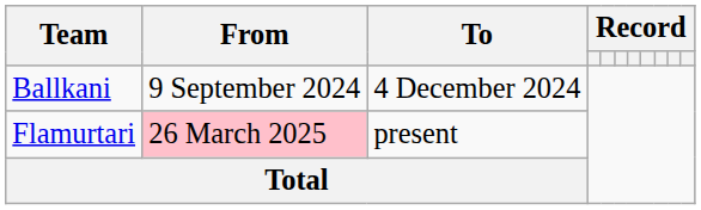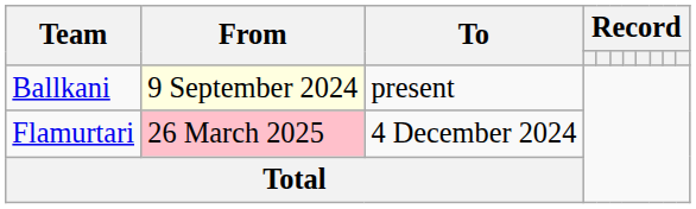Ballkani | From: no background -> lightyellow background
Ballkani | To: 4 December 2024 -> present
Flamurtari | To: present -> 4 December 2024
